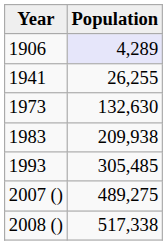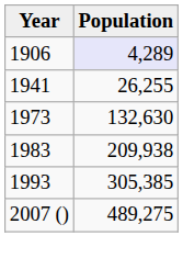1993 | Population: 305,485 -> 305,385
- row: 2008 () | 517,338
